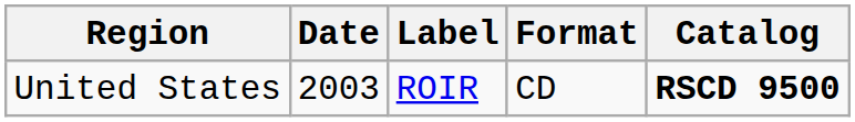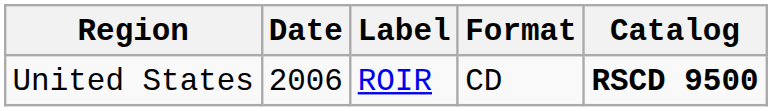United States | Date: 2003 -> 2006
